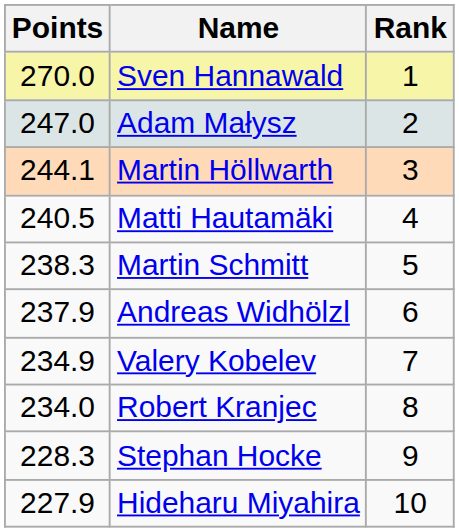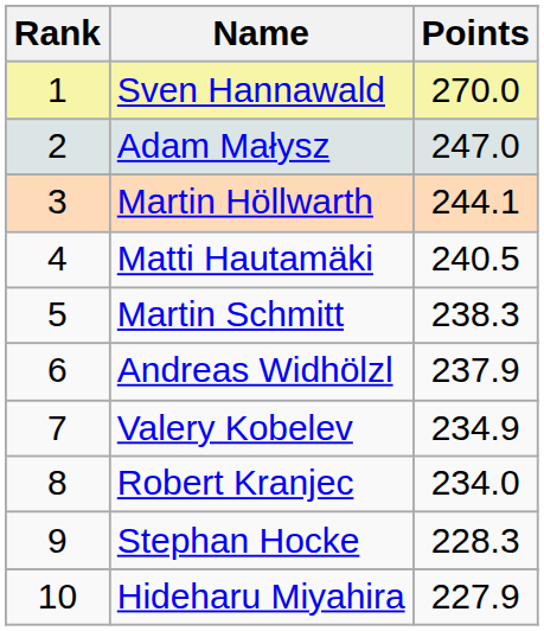columns swapped: Rank <-> Points
